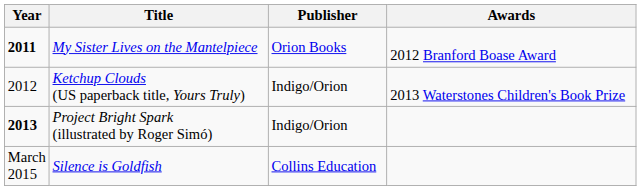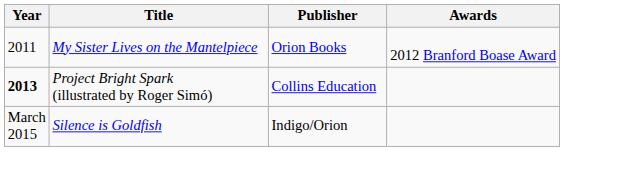My Sister Lives on the Mantelpiece | Year: bold -> normal
- row: 2012 | Ketchup Clouds (US paperback title, Yours Truly) | Indigo/Orion | 2013 Waterstones Children's Book Prize
Project Bright Spark (illustrated by Roger Simó) | Publisher: Indigo/Orion -> Collins Education
Silence is Goldfish | Publisher: Collins Education -> Indigo/Orion
